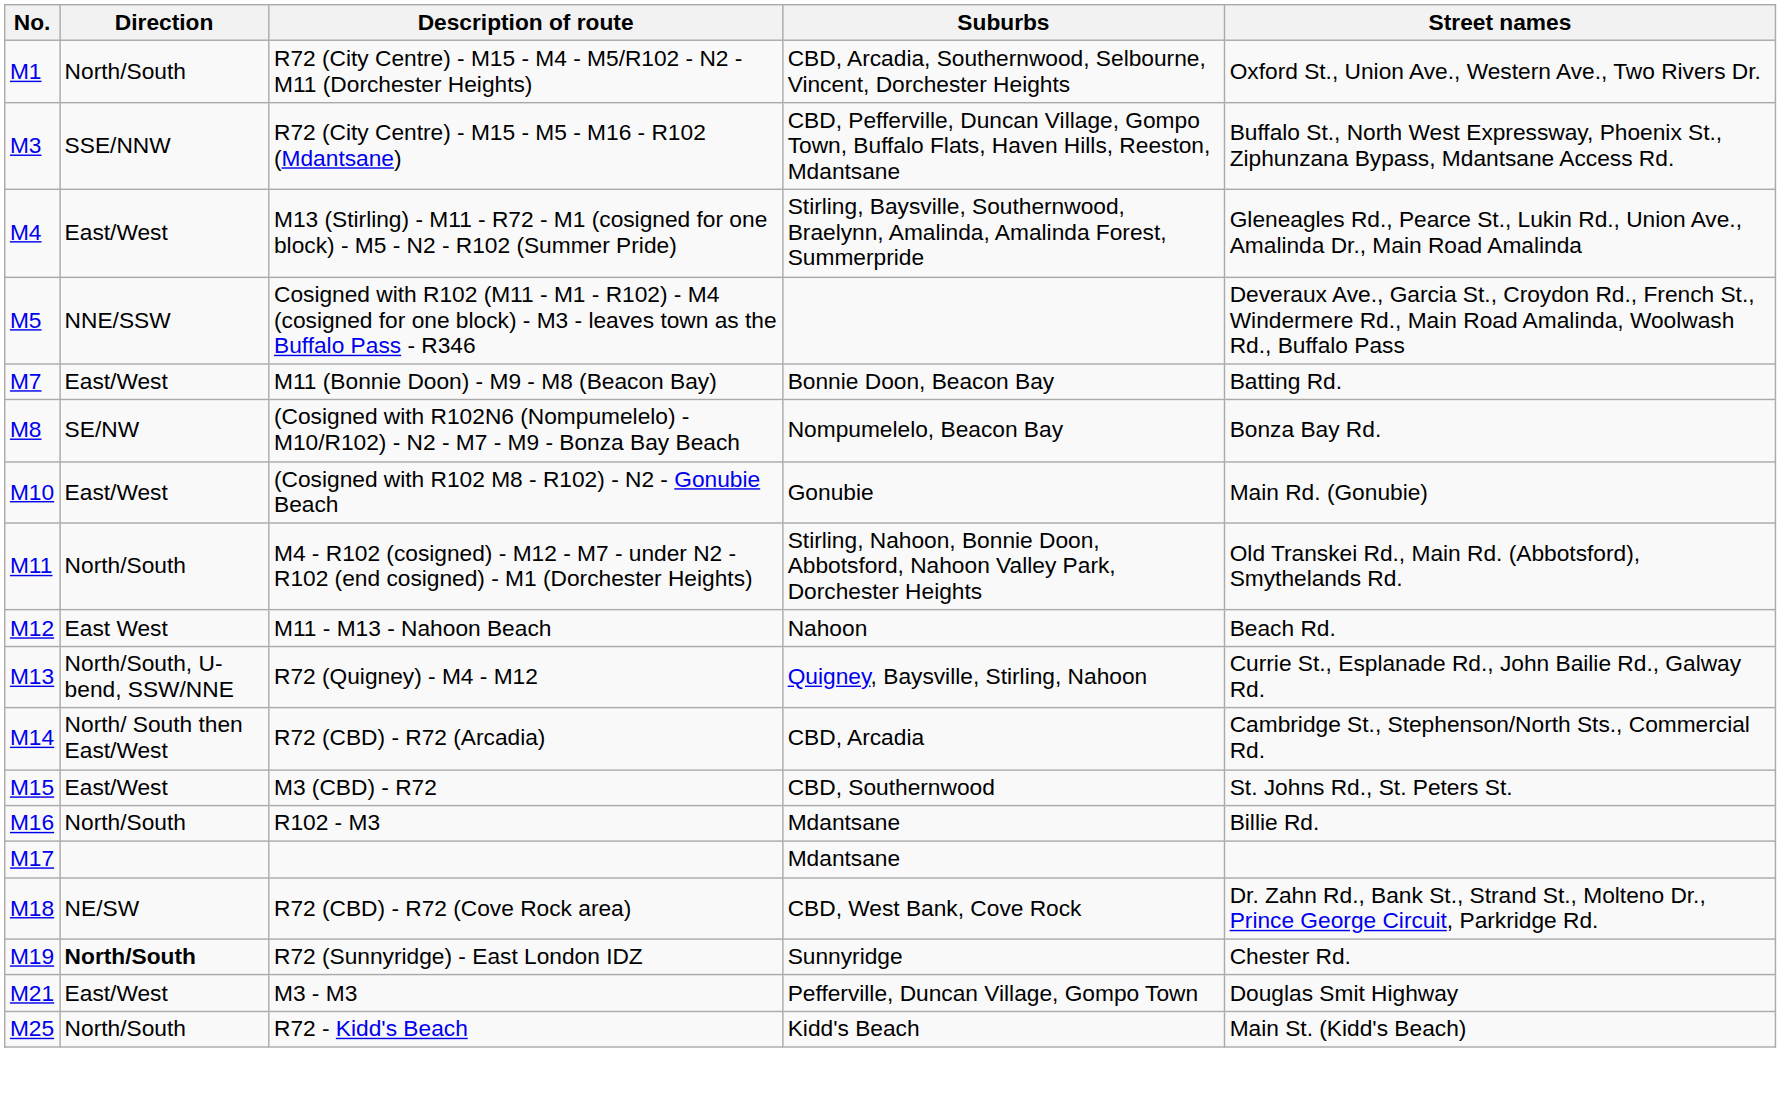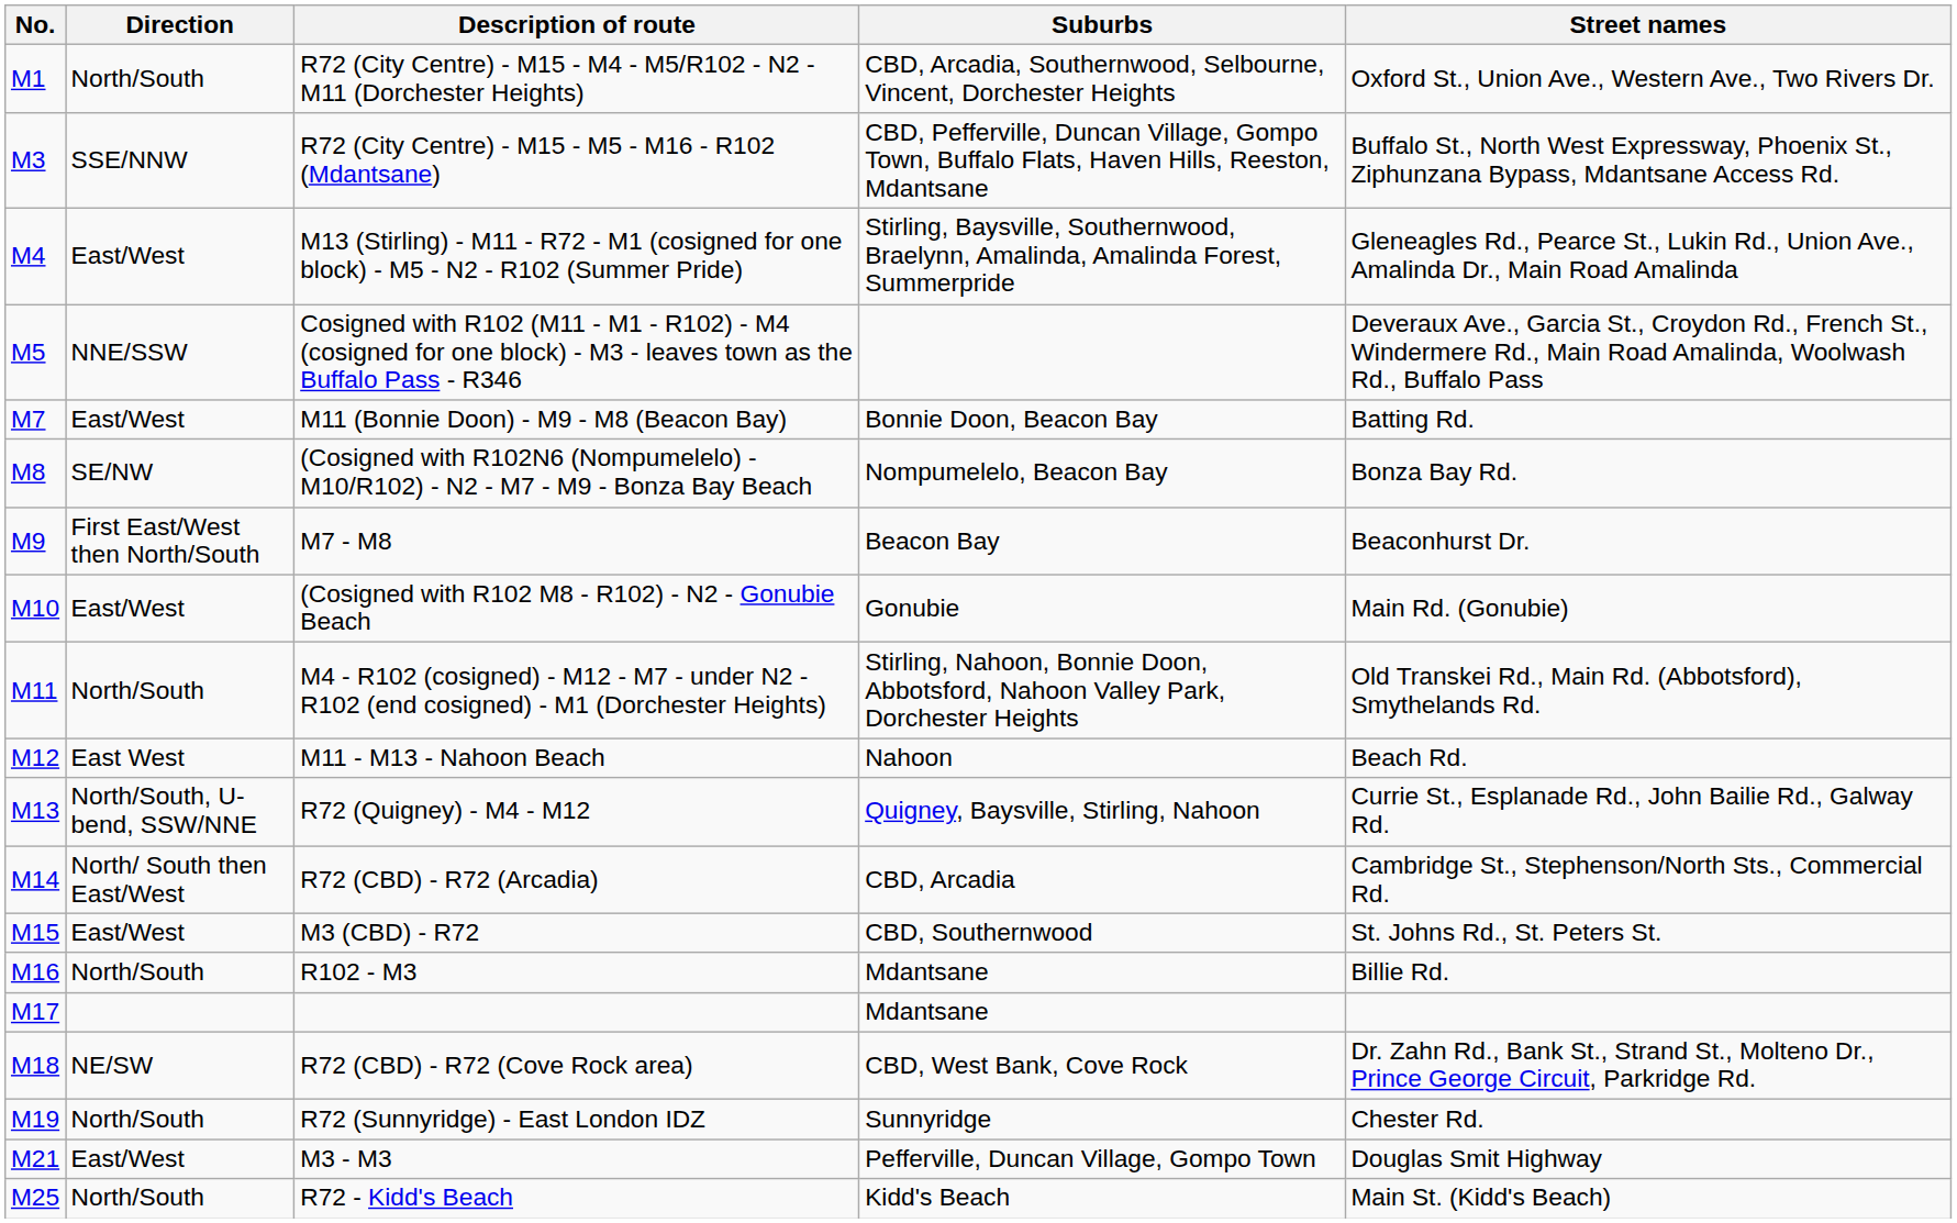+ row: M9 | First East/West then North/South | M7 - M8 | Beacon Bay | Beaconhurst Dr.
R72 (Sunnyridge) - East London IDZ | Direction: bold -> normal
